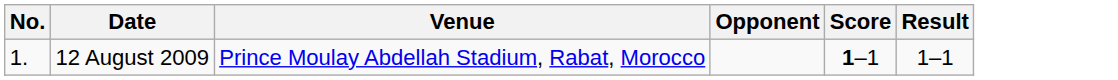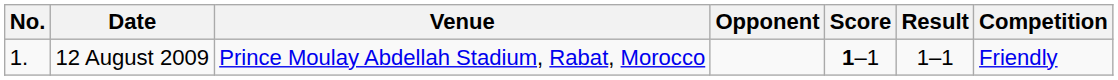+ column: Competition | Friendly
